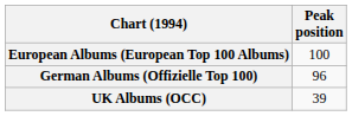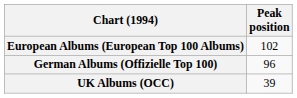European Albums (European Top 100 Albums) | Peak position: 100 -> 102
